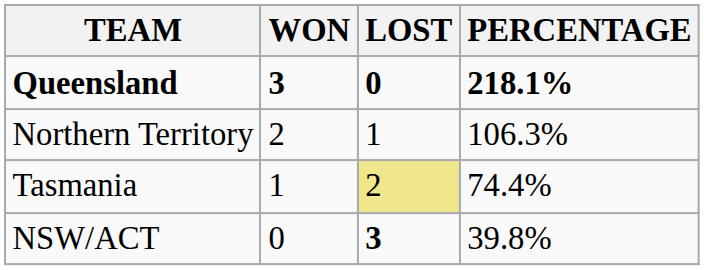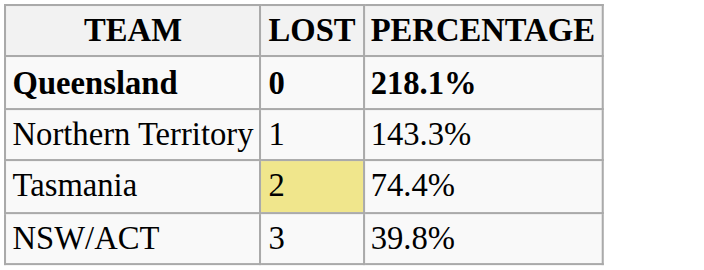- column: WON | 3 | 2 | 1 | 0
Northern Territory | PERCENTAGE: 106.3% -> 143.3%
NSW/ACT | LOST: bold -> normal
